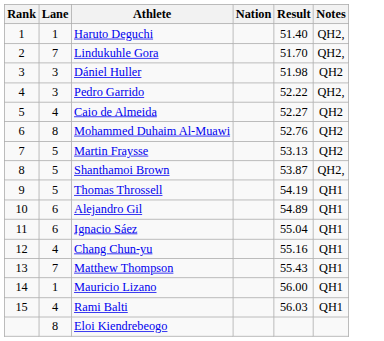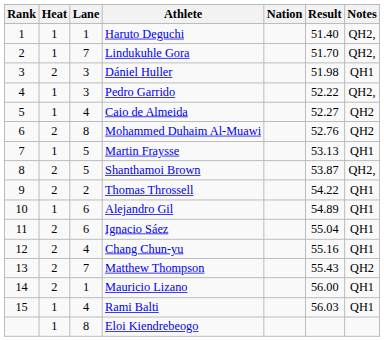+ column: Heat | 1 | 1 | 2 | 1 | 1 | 2 | 1 | 2 | 2 | 1 | 2 | 2 | 2 | 2 | 1 | 1
Dániel Huller | Notes: QH2 -> QH1
Martin Fraysse | Notes: QH2 -> QH1
Thomas Throssell | Lane: 5 -> 2
Thomas Throssell | Result: 54.19 -> 54.22
Matthew Thompson | Notes: QH1 -> QH2
